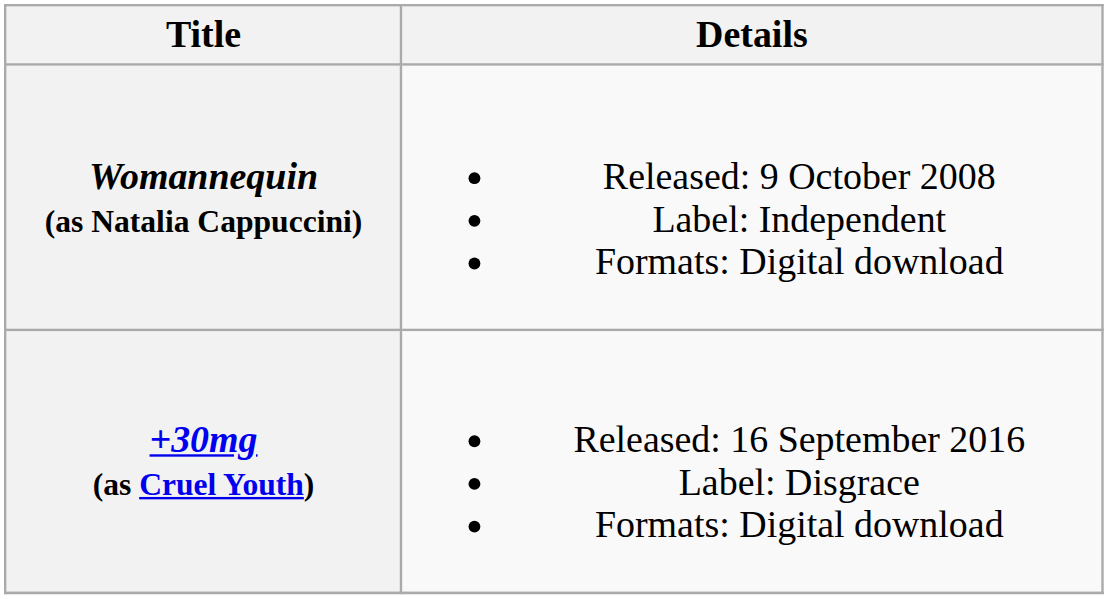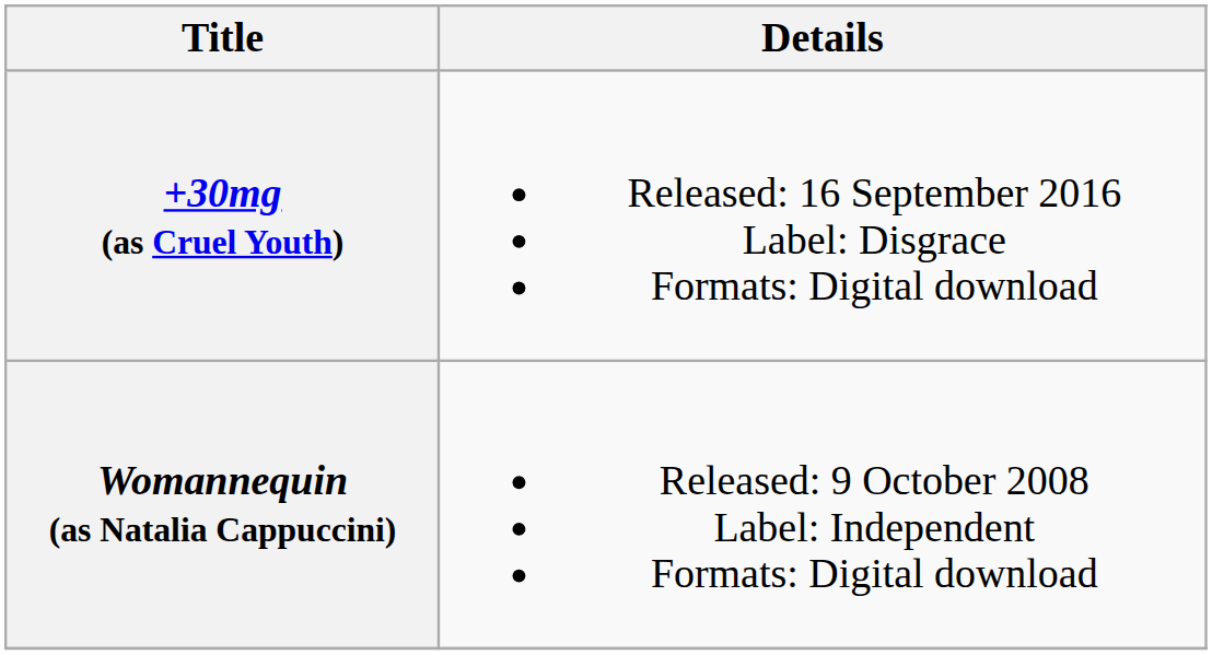rows swapped: Womannequin (as Natalia Cappuccini) <-> +30mg (as Cruel Youth)
